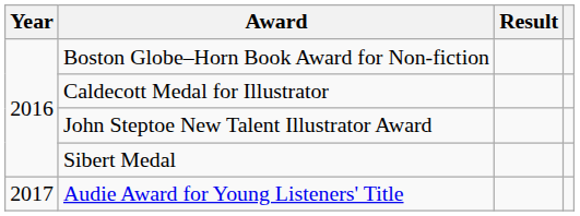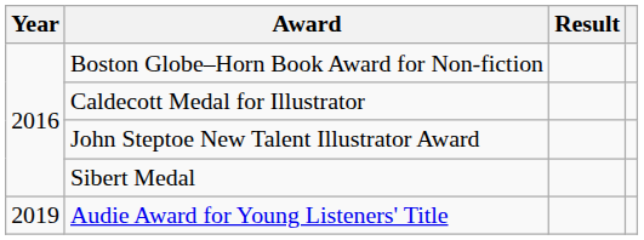Audie Award for Young Listeners' Title | Year: 2017 -> 2019
